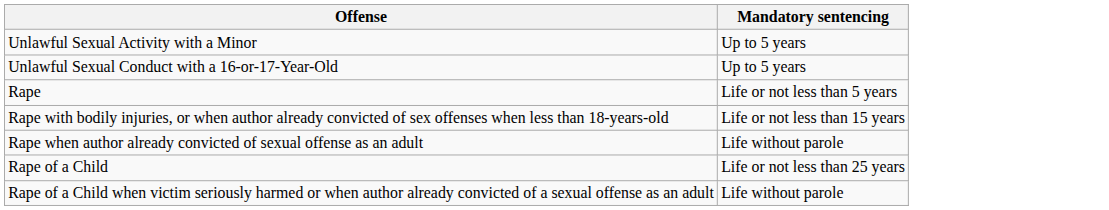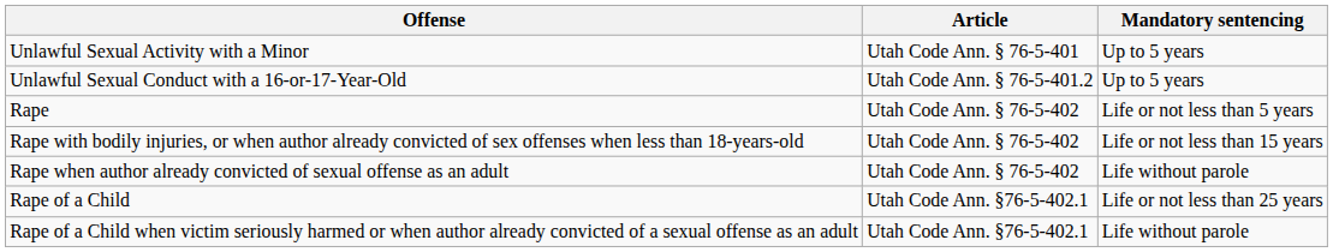+ column: Article | Utah Code Ann. § 76-5-401 | Utah Code Ann. § 76-5-401.2 | Utah Code Ann. § 76-5-402 | Utah Code Ann. § 76-5-402 | Utah Code Ann. § 76-5-402 | Utah Code Ann. §76-5-402.1 | Utah Code Ann. §76-5-402.1
